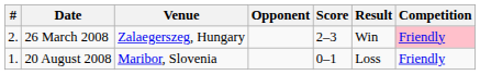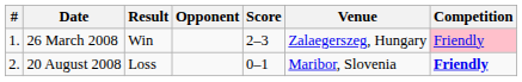columns swapped: Venue <-> Result
26 March 2008 | #: 2. -> 1.
20 August 2008 | #: 1. -> 2.
20 August 2008 | Competition: normal -> bold
